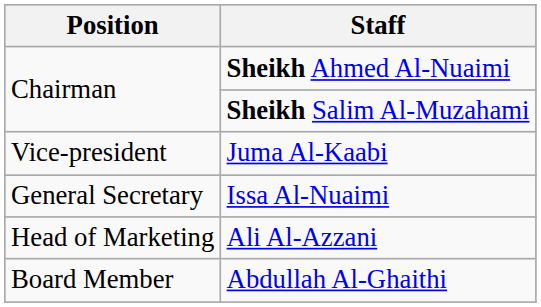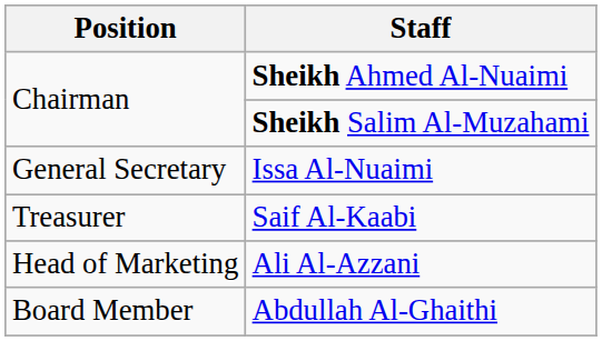- row: Vice-president | Juma Al-Kaabi
+ row: Treasurer | Saif Al-Kaabi
